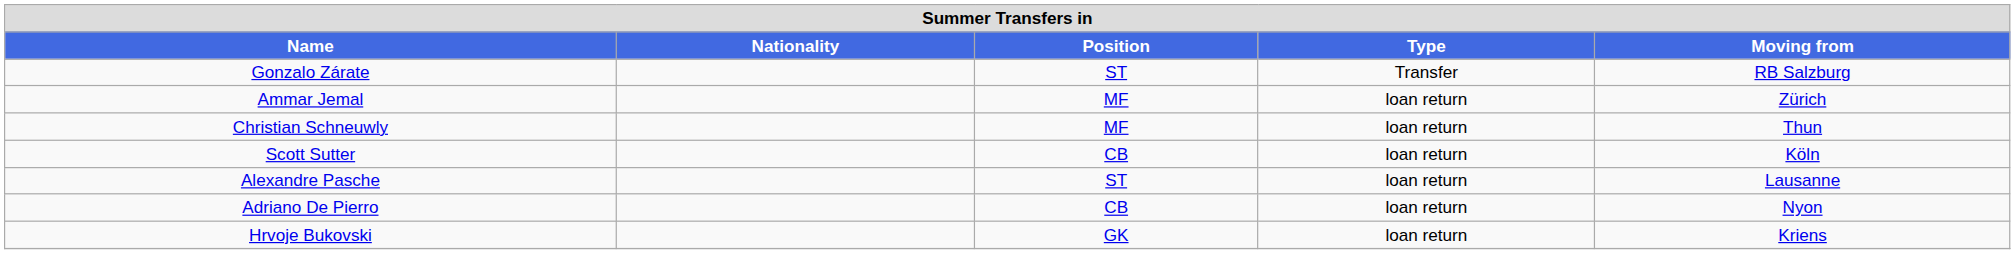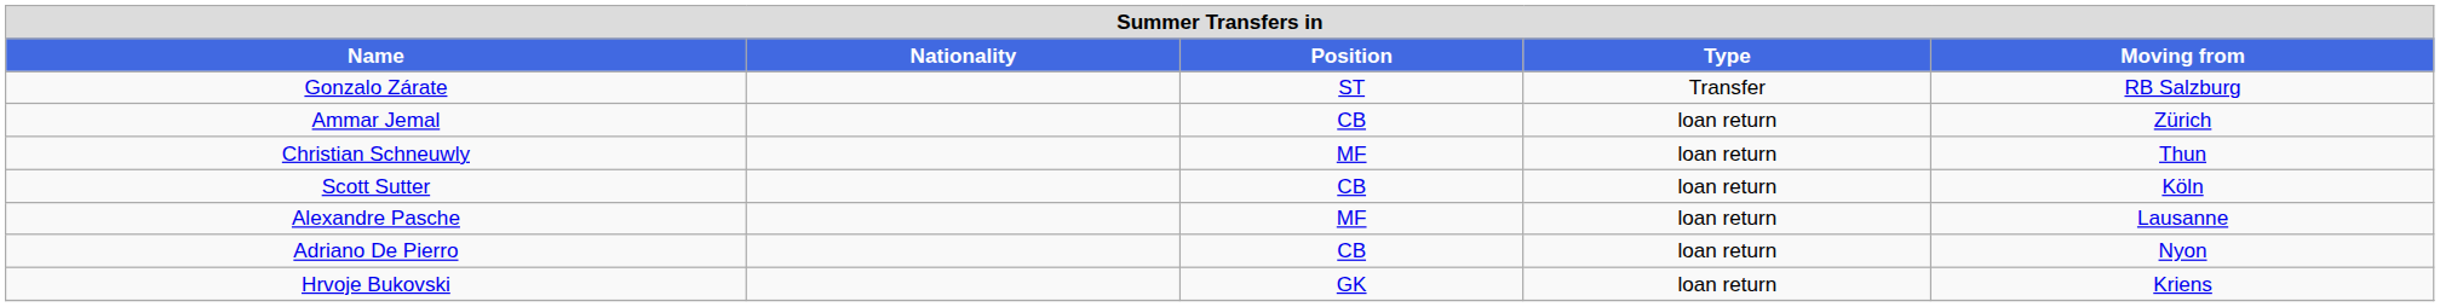Ammar Jemal | Position: MF -> CB
Alexandre Pasche | Position: ST -> MF
